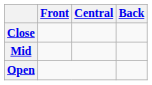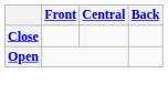- row: Mid
